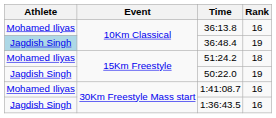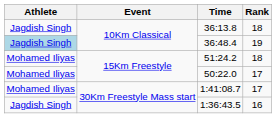36:13.8 | Athlete: Mohamed Iliyas -> Jagdish Singh
36:13.8 | Rank: 16 -> 18
50:22.0 | Athlete: Jagdish Singh -> Mohamed Iliyas
50:22.0 | Rank: 19 -> 17
1:41:08.7 | Rank: 16 -> 17
